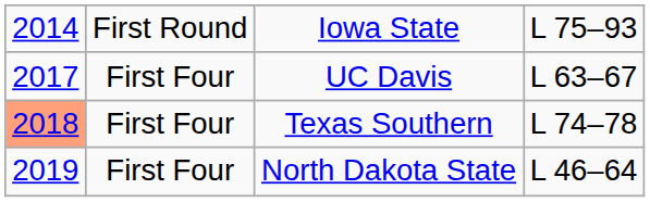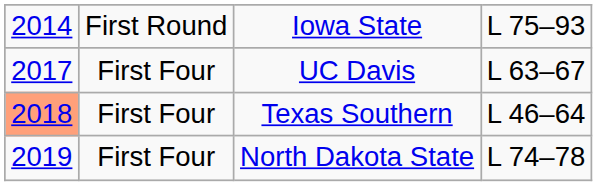Texas Southern | column 4: L 74–78 -> L 46–64
North Dakota State | column 4: L 46–64 -> L 74–78
